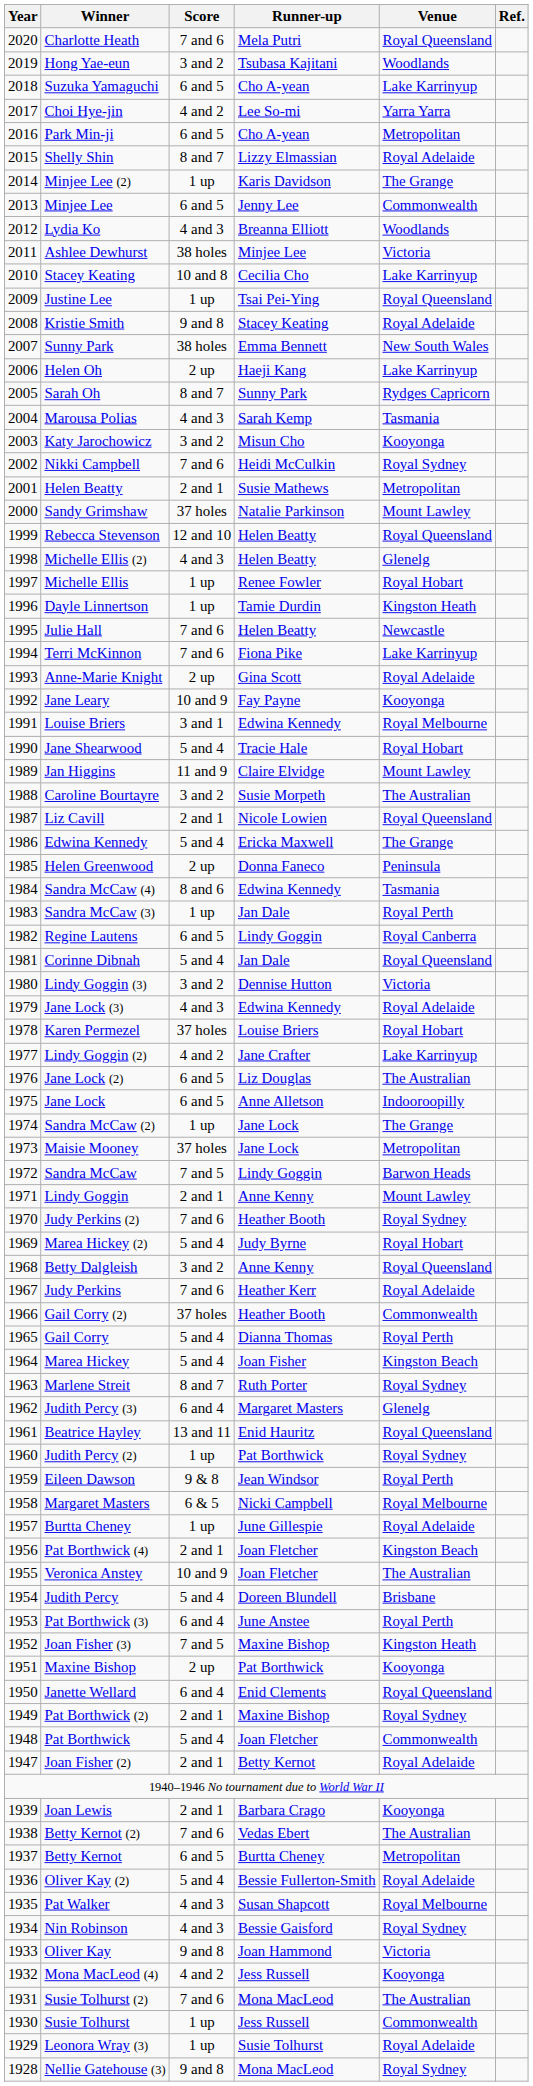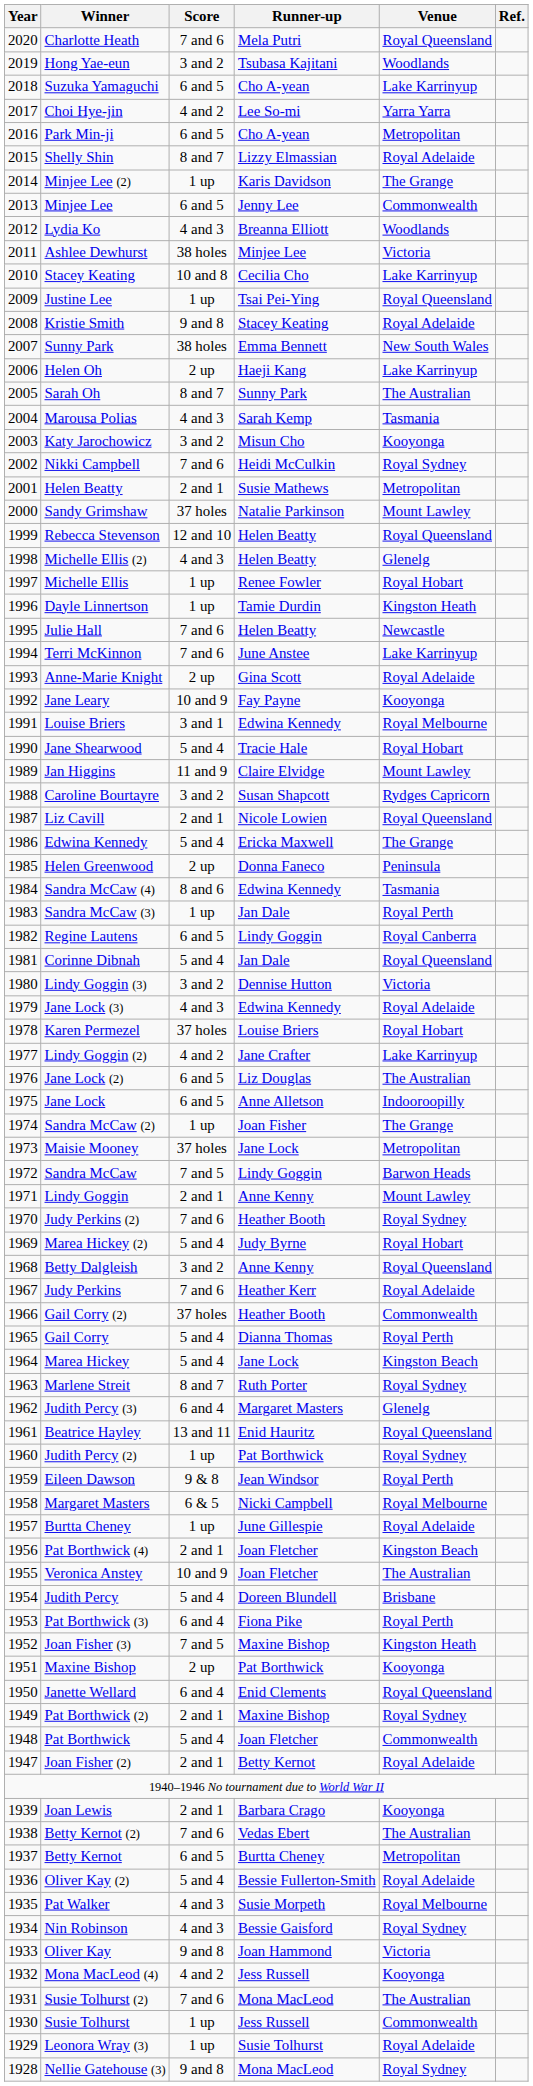Sarah Oh | Venue: Rydges Capricorn -> The Australian
Terri McKinnon | Runner-up: Fiona Pike -> June Anstee
Caroline Bourtayre | Runner-up: Susie Morpeth -> Susan Shapcott
Caroline Bourtayre | Venue: The Australian -> Rydges Capricorn
Sandra McCaw (2) | Runner-up: Jane Lock -> Joan Fisher
Marea Hickey | Runner-up: Joan Fisher -> Jane Lock
Pat Borthwick (3) | Runner-up: June Anstee -> Fiona Pike
Pat Walker | Runner-up: Susan Shapcott -> Susie Morpeth
